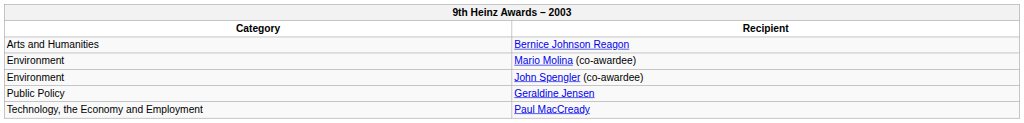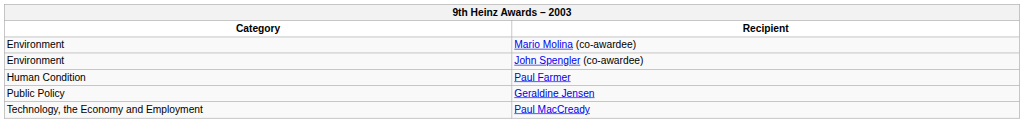- row: Arts and Humanities | Bernice Johnson Reagon
+ row: Human Condition | Paul Farmer
